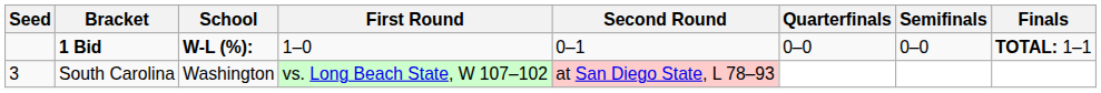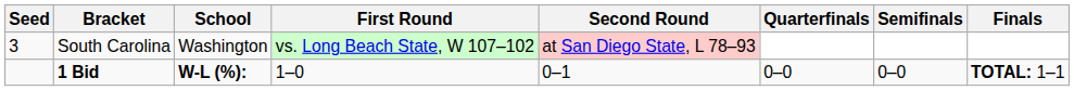rows swapped: South Carolina <-> 1 Bid
